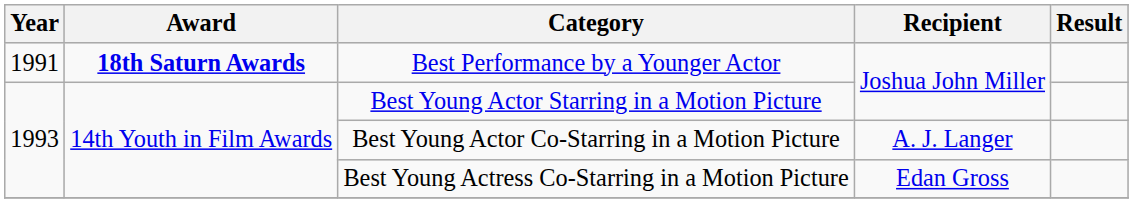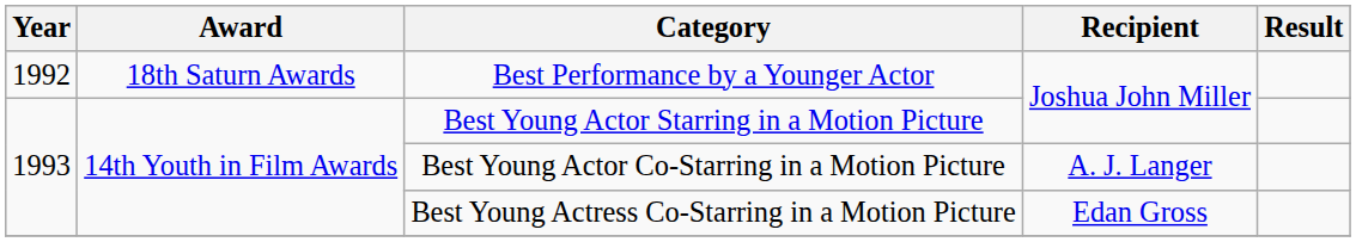Best Performance by a Younger Actor | Year: 1991 -> 1992
Best Performance by a Younger Actor | Award: bold -> normal
